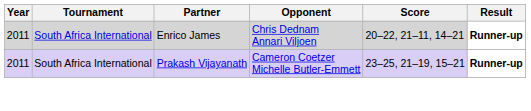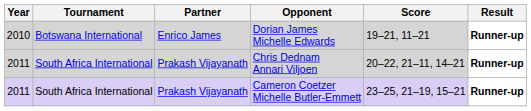+ row: 2010 | Botswana International | Enrico James | Dorian James Michelle Edwards | 19–21, 11–21 | Runner-up
Chris Dednam Annari Viljoen | Partner: Enrico James -> Prakash Vijayanath
